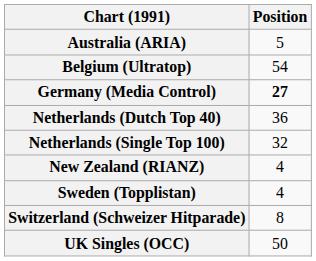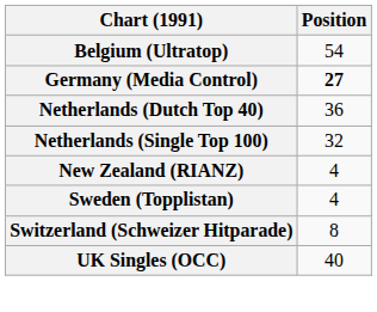- row: Australia (ARIA) | 5
UK Singles (OCC) | Position: 50 -> 40
